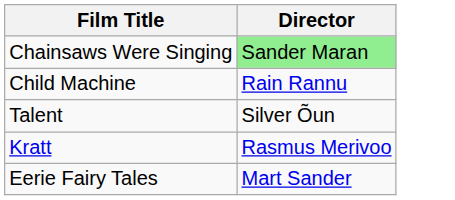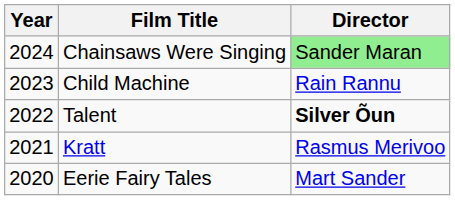+ column: Year | 2024 | 2023 | 2022 | 2021 | 2020
Talent | Director: normal -> bold
